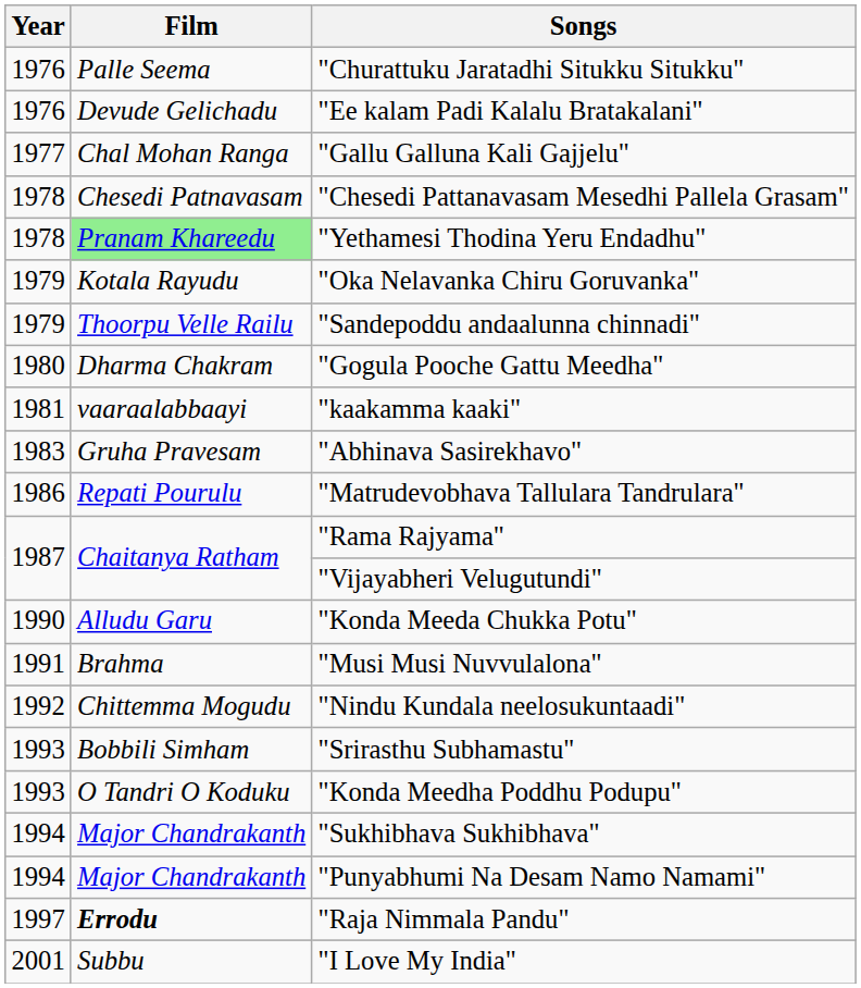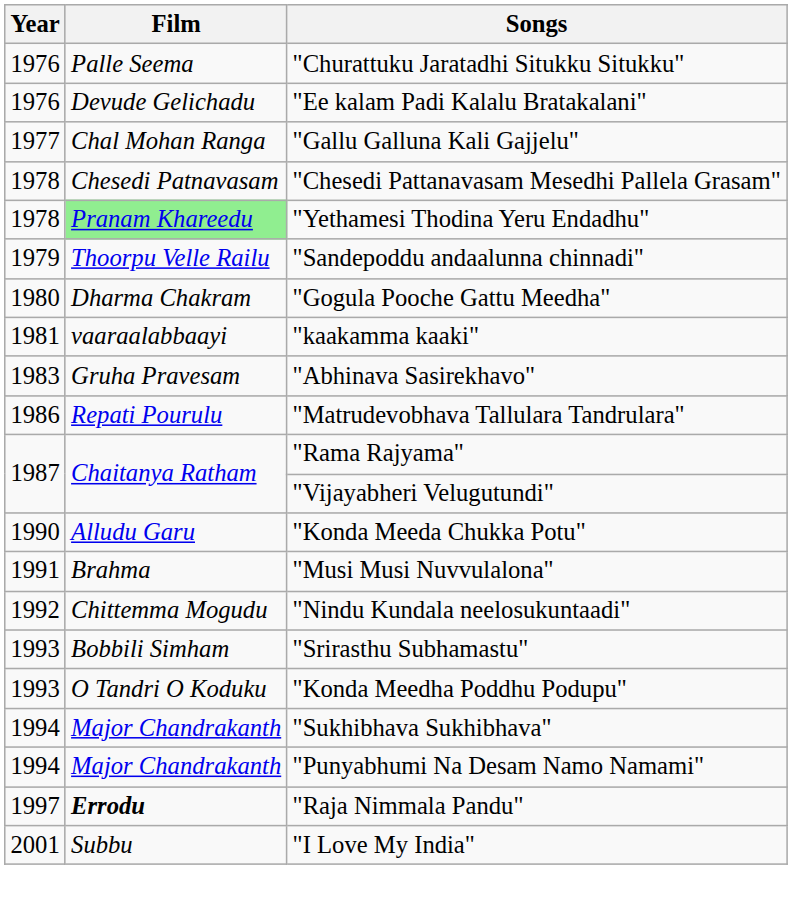- row: 1979 | Kotala Rayudu | "Oka Nelavanka Chiru Goruvanka"
